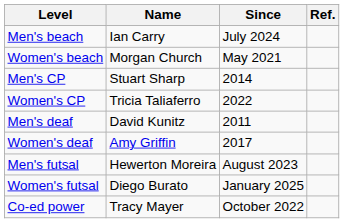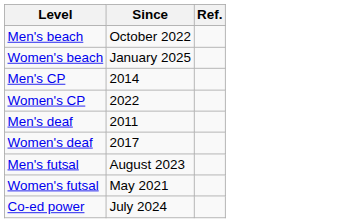- column: Name | Ian Carry | Morgan Church | Stuart Sharp | Tricia Taliaferro | David Kunitz | Amy Griffin | Hewerton Moreira | Diego Burato | Tracy Mayer
Men's beach | Since: July 2024 -> October 2022
Women's beach | Since: May 2021 -> January 2025
Women's futsal | Since: January 2025 -> May 2021
Co-ed power | Since: October 2022 -> July 2024
